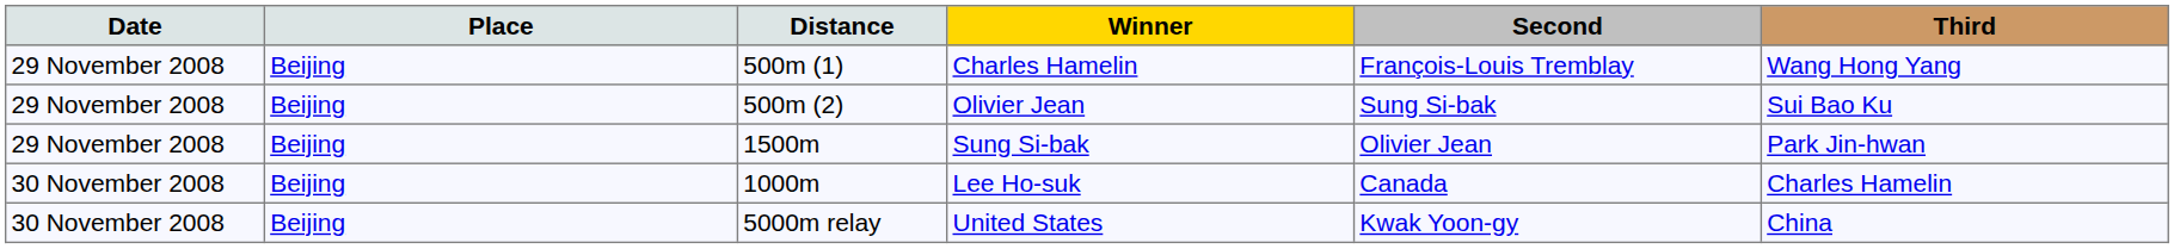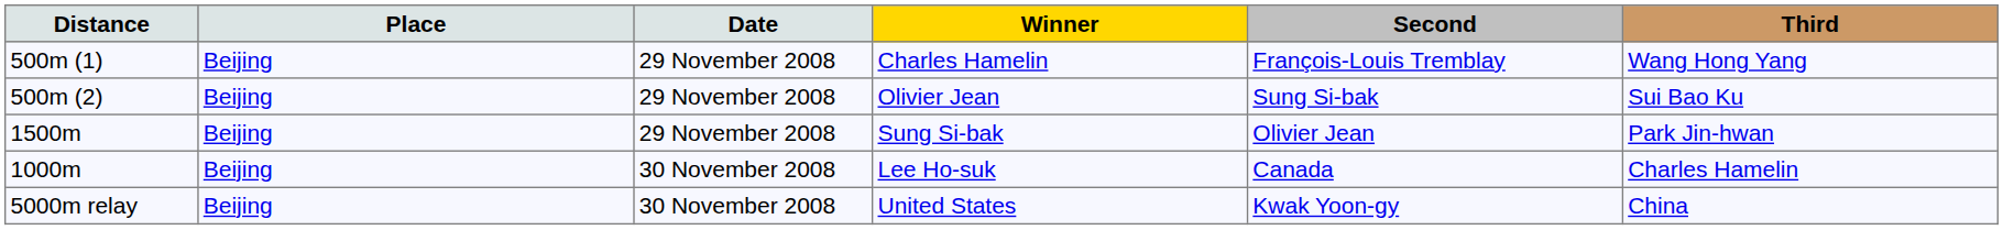columns swapped: Date <-> Distance
